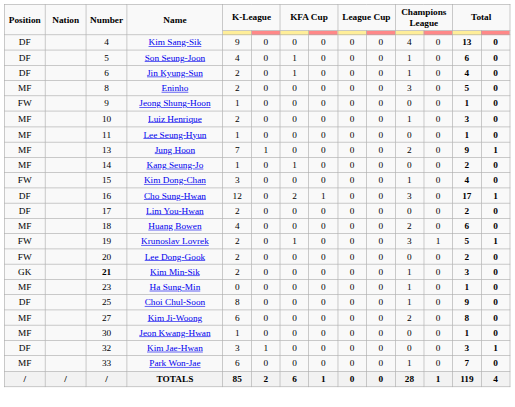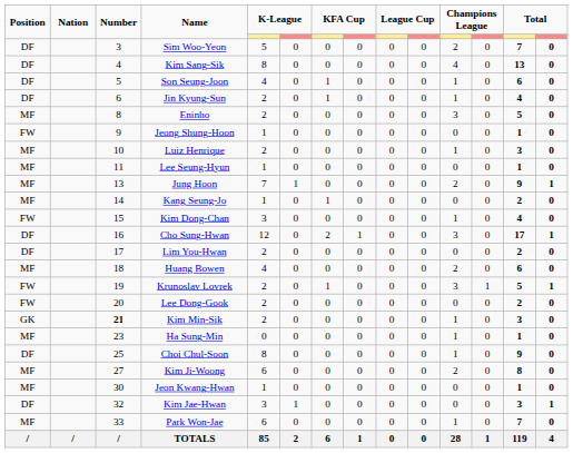+ row: DF | 3 | Sim Woo-Yeon | 5 | 0 | 0 | 0 | 0 | 0 | 2 | 0 | 7 | 0
Kim Sang-Sik | column 5: 9 -> 8
